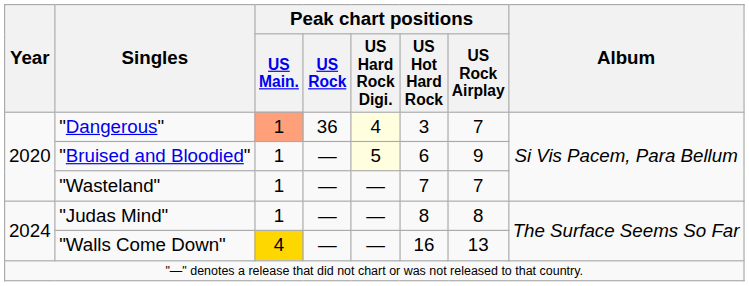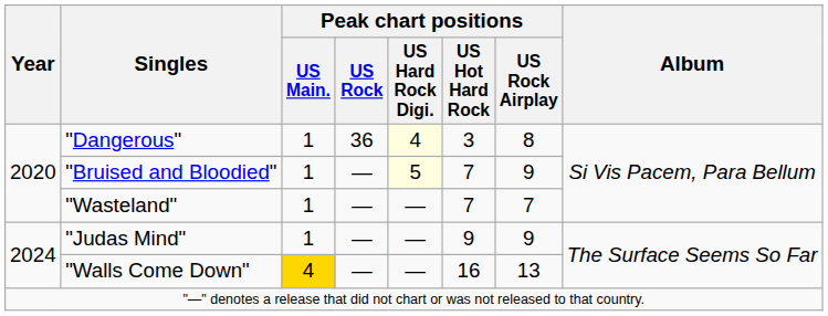"Dangerous" | Peak chart positions / US Main.: lightsalmon background -> no background
"Dangerous" | Peak chart positions / US Rock Airplay: 7 -> 8
"Bruised and Bloodied" | Peak chart positions / US Hot Hard Rock: 6 -> 7
"Judas Mind" | Peak chart positions / US Hot Hard Rock: 8 -> 9
"Judas Mind" | Peak chart positions / US Rock Airplay: 8 -> 9
